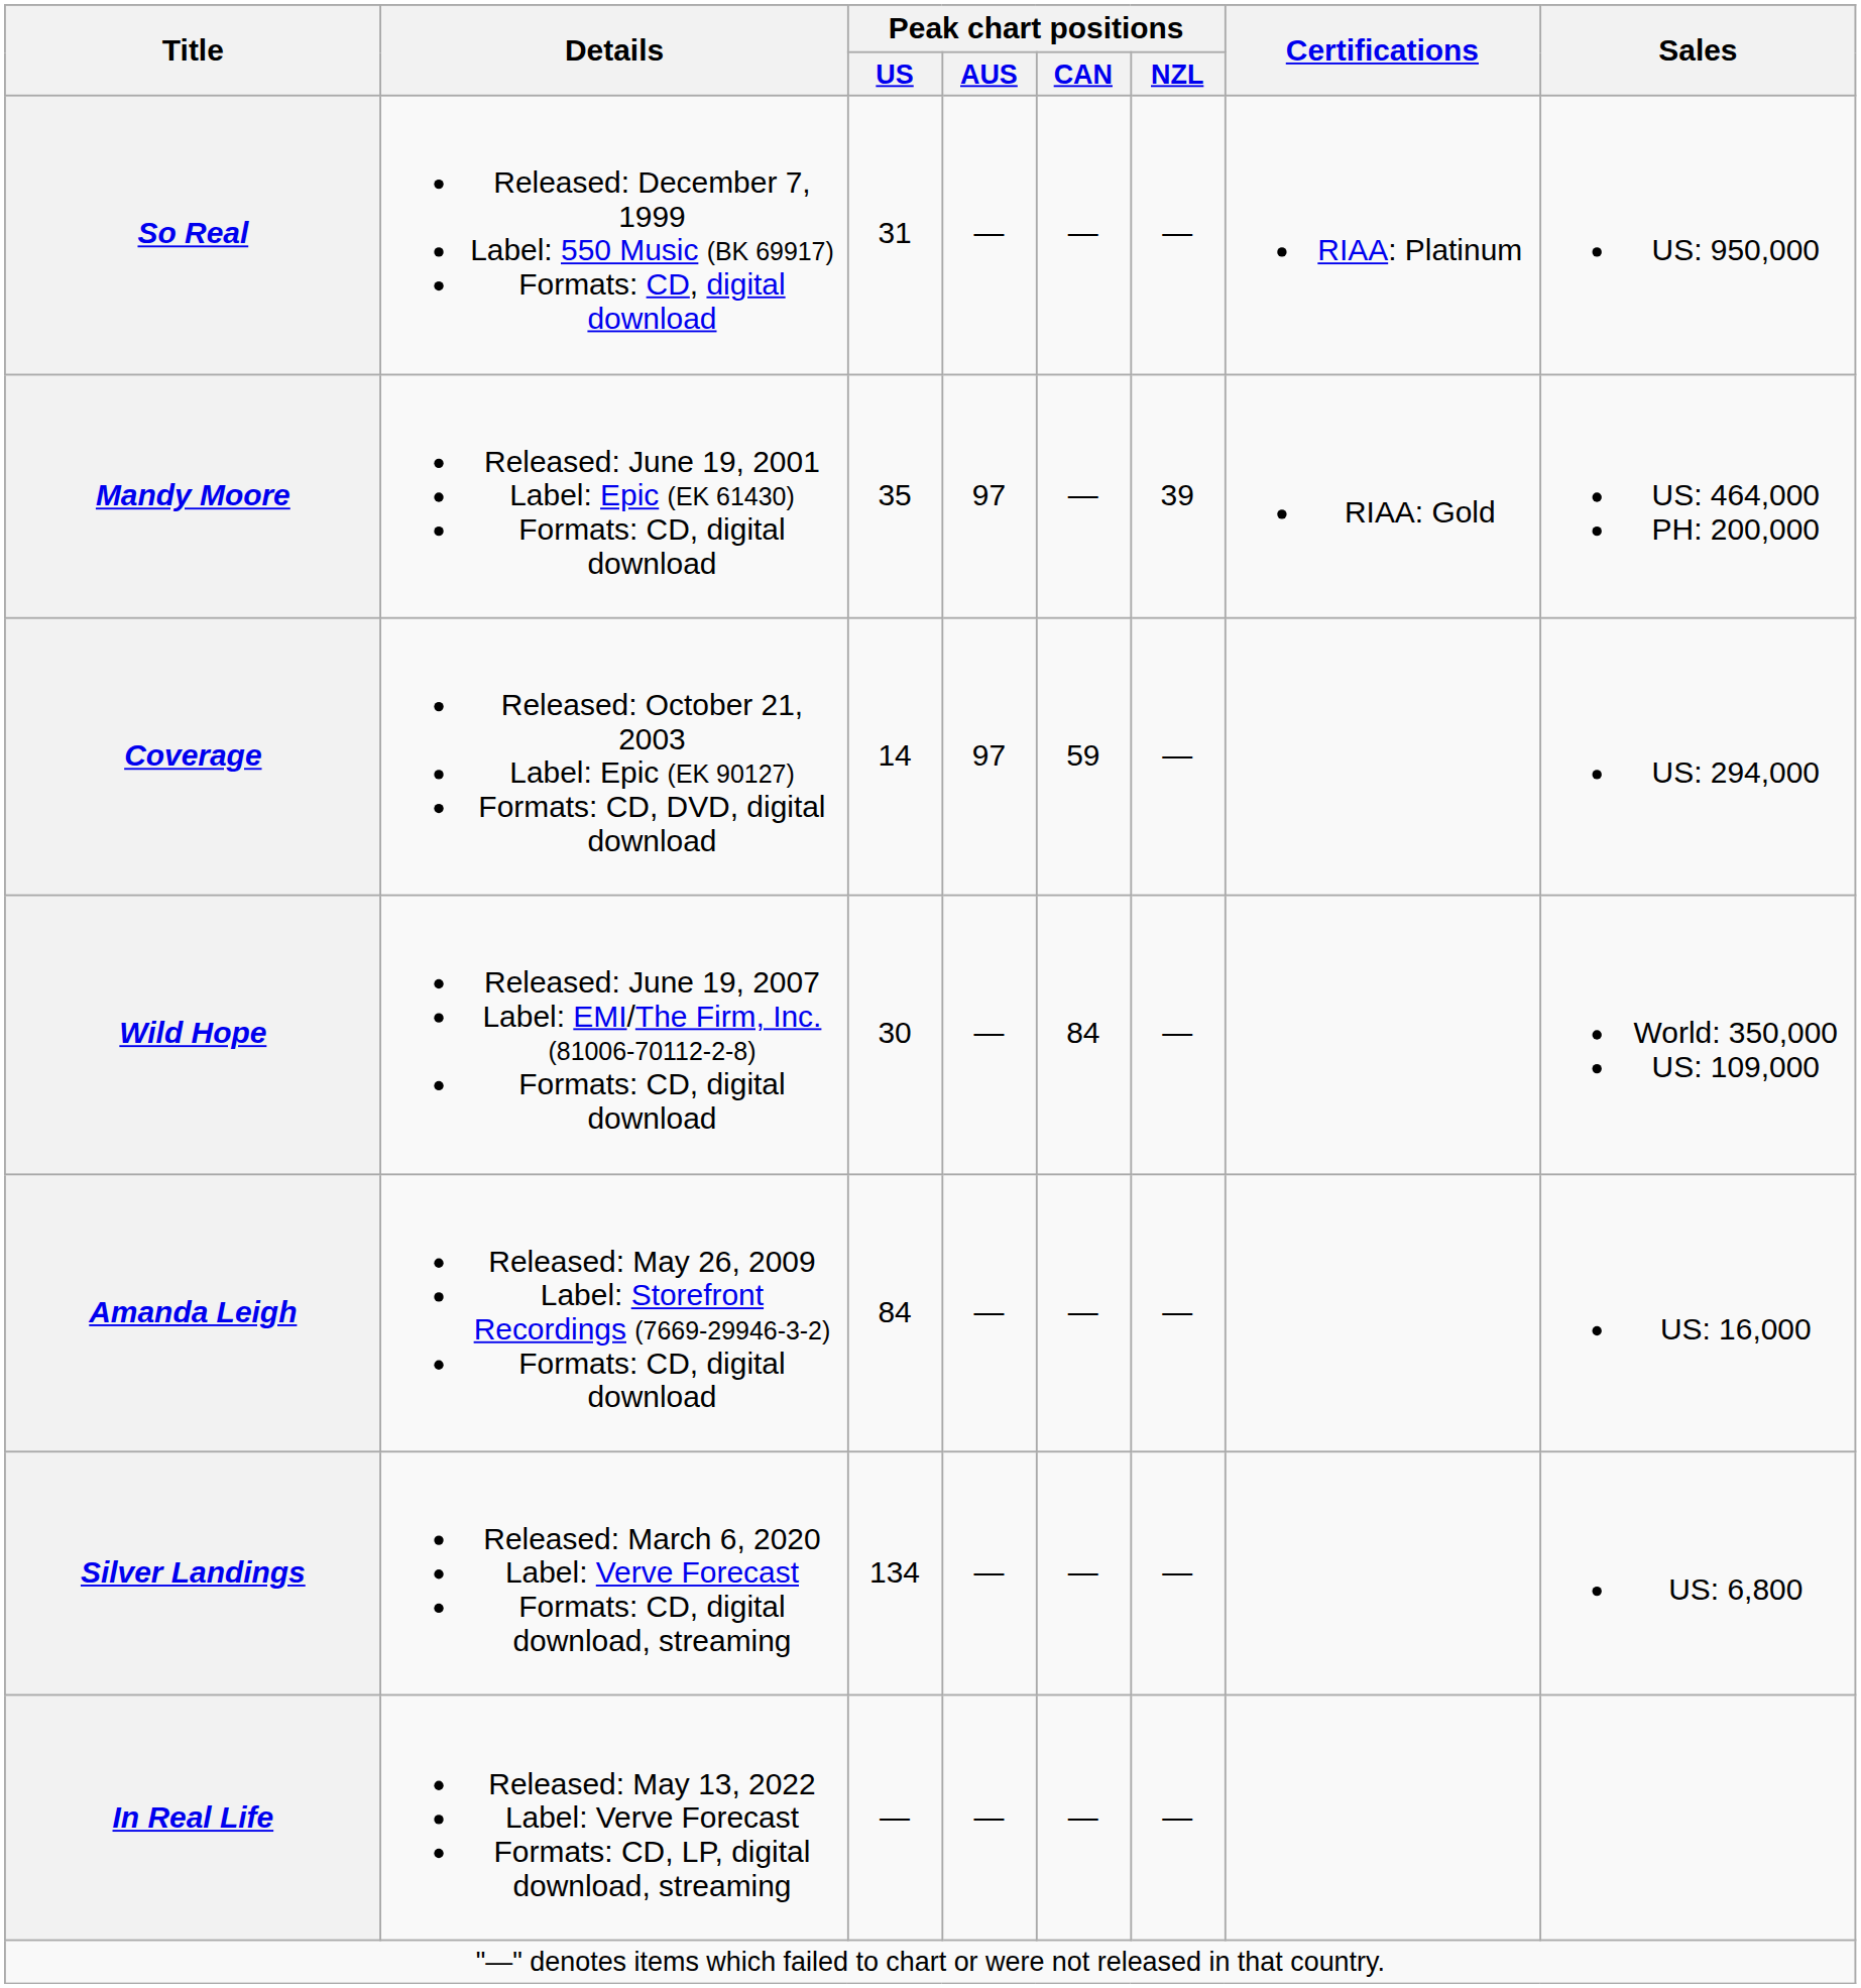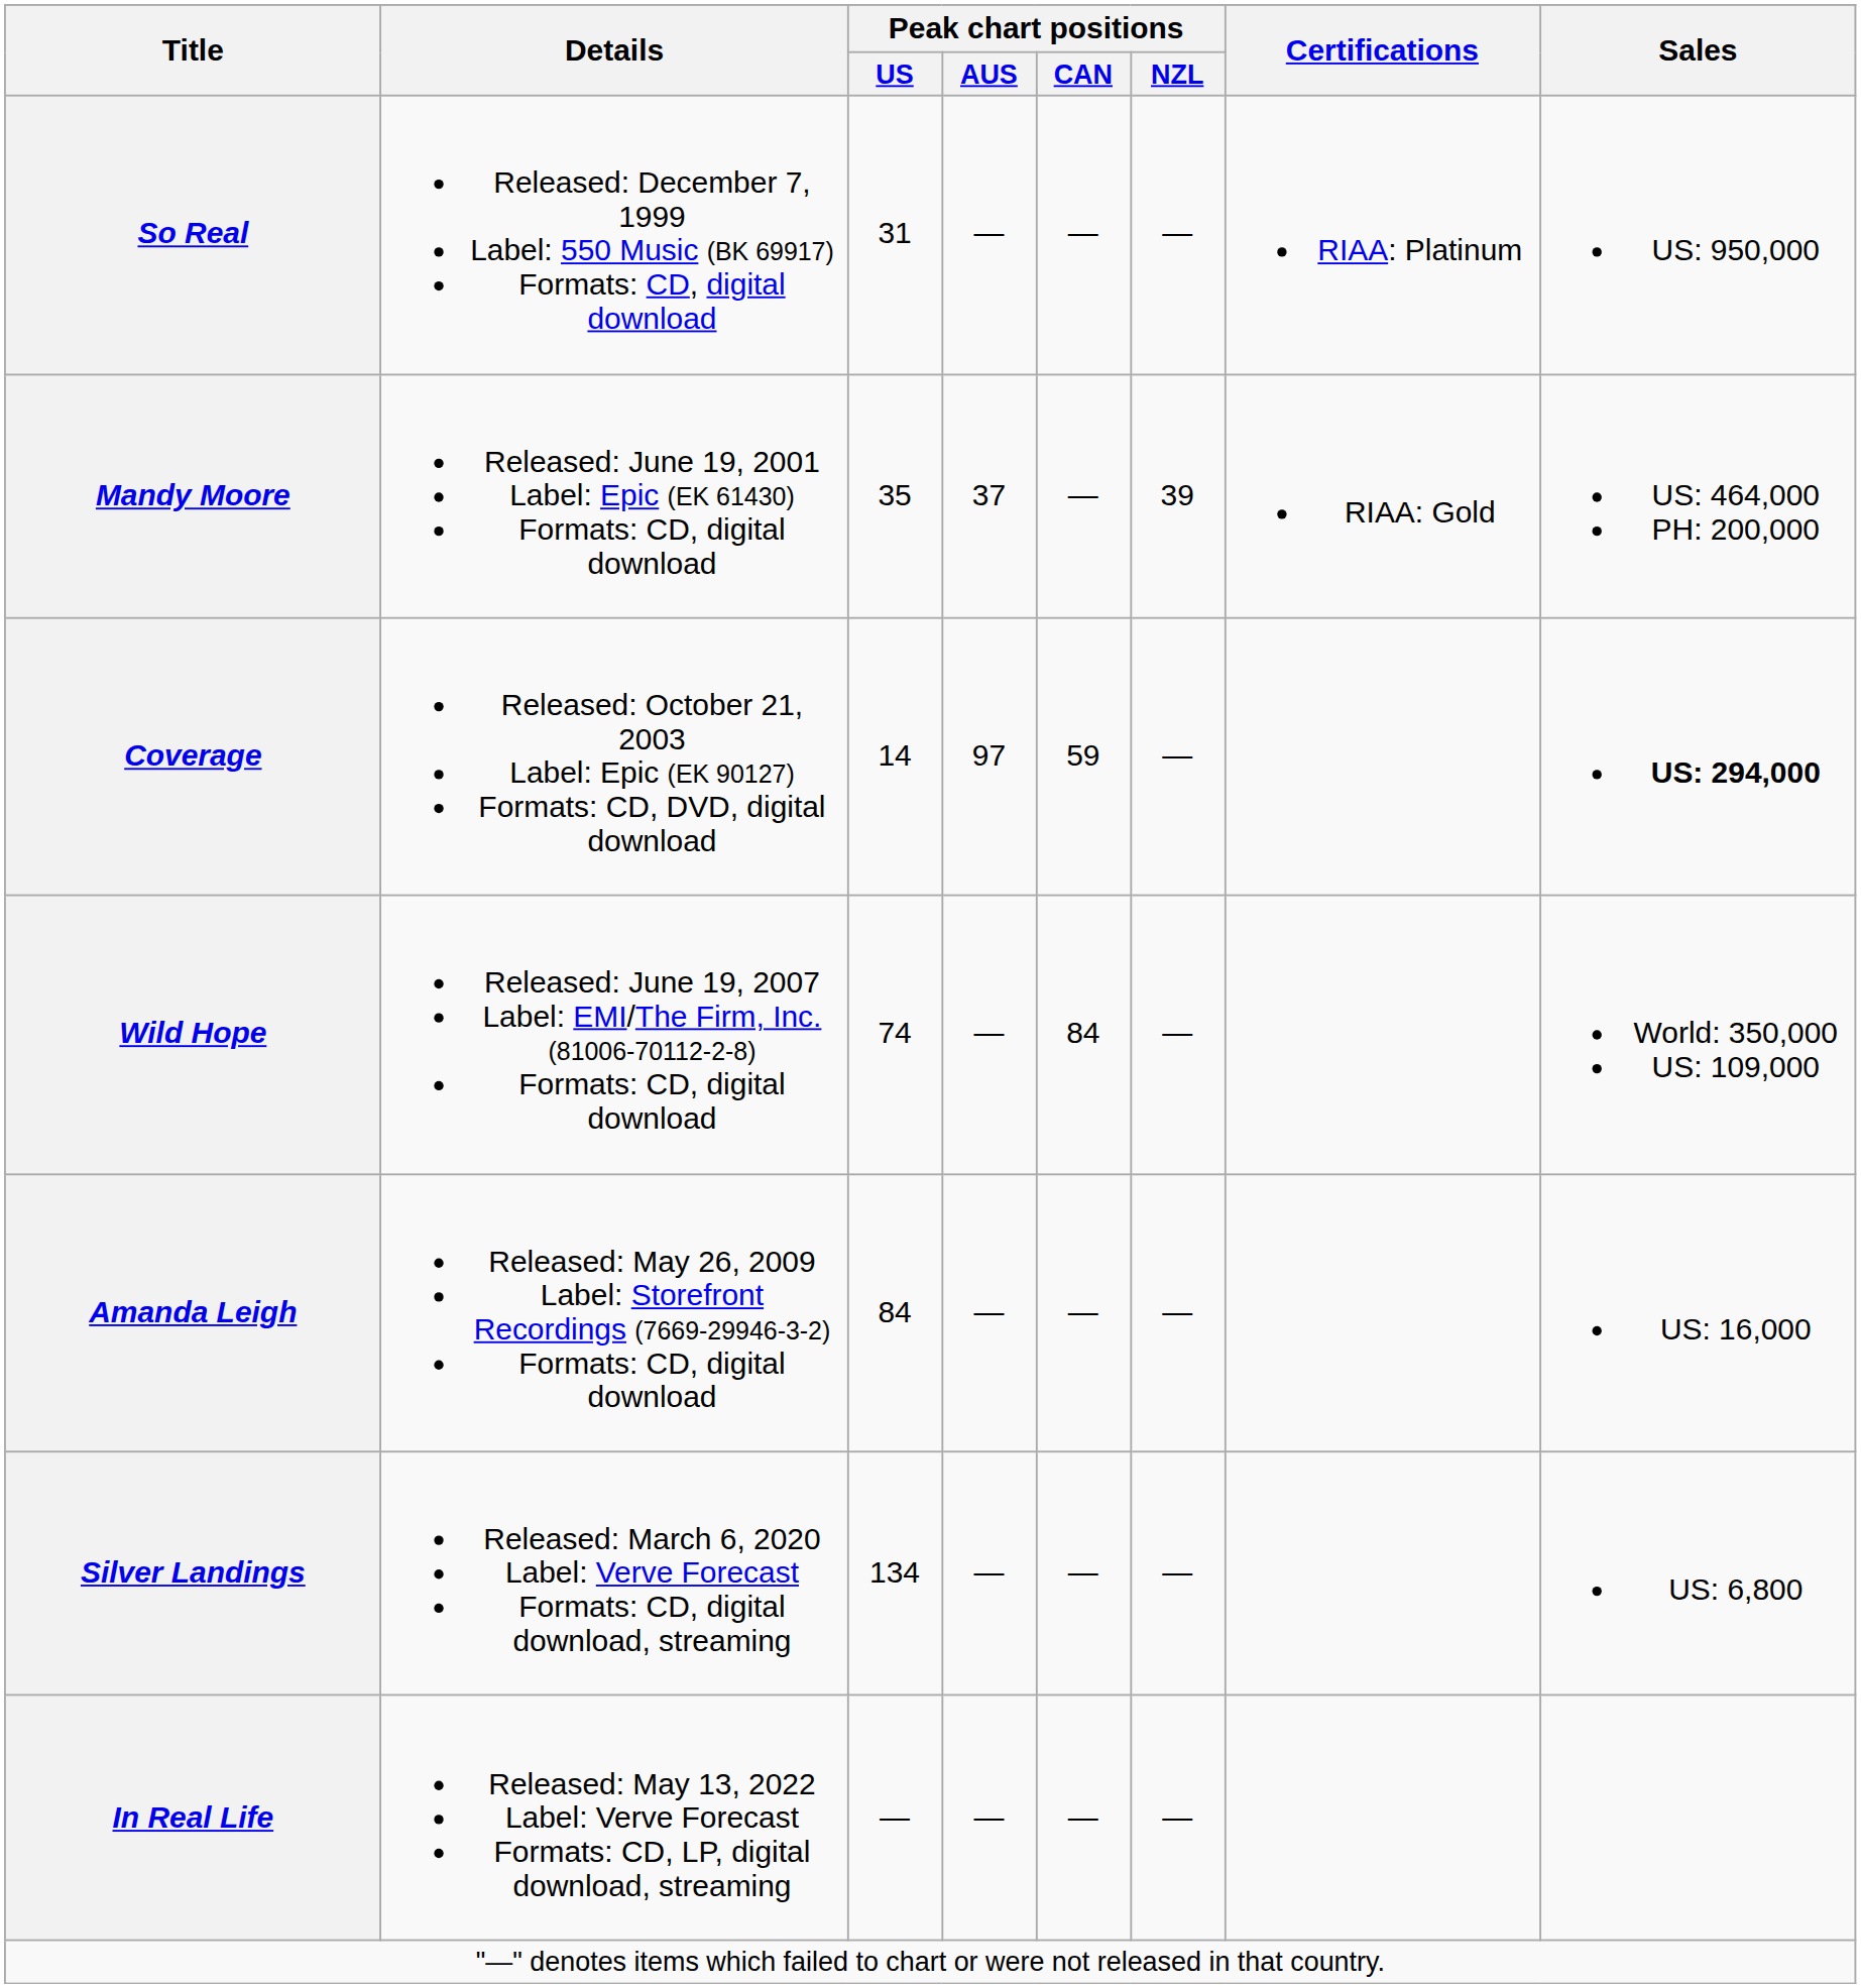Mandy Moore | Peak chart positions / AUS: 97 -> 37
Coverage | Sales: normal -> bold
Wild Hope | Peak chart positions / US: 30 -> 74
